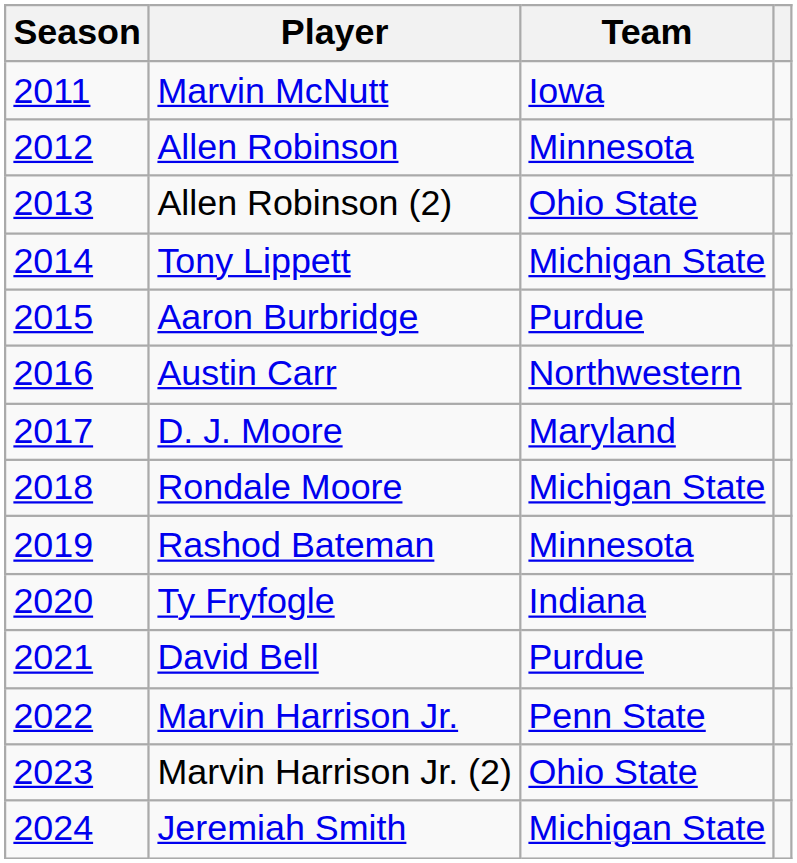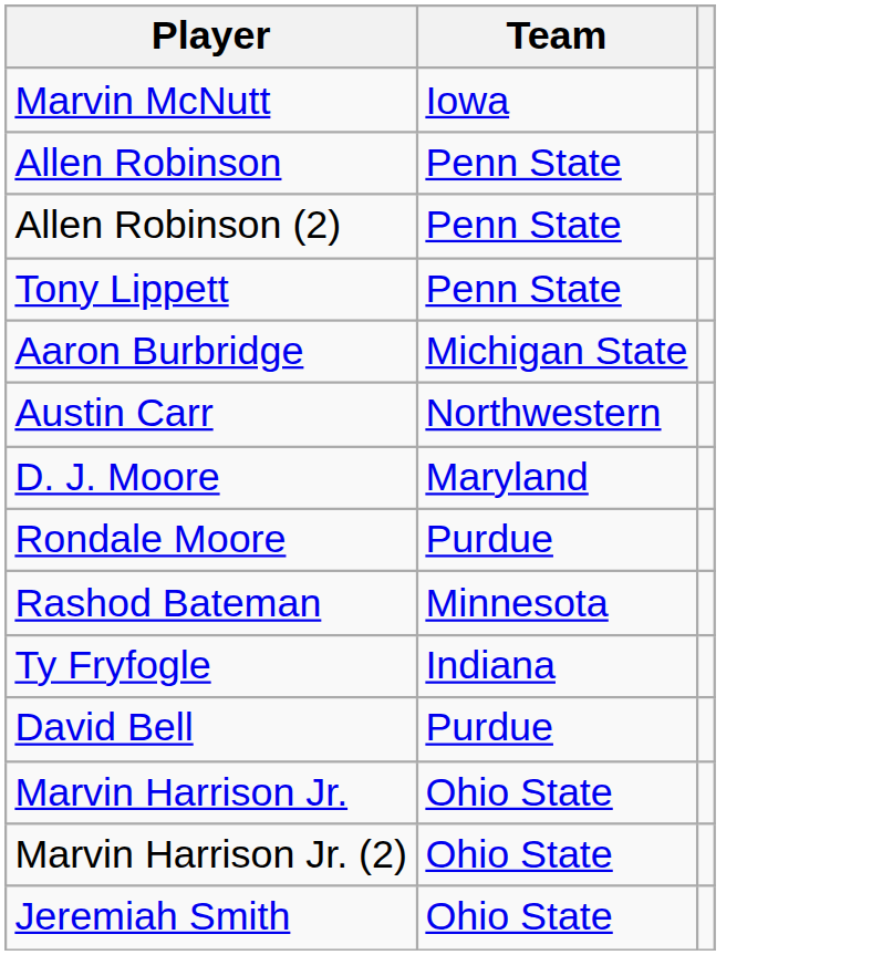- column: Season | 2011 | 2012 | 2013 | 2014 | 2015 | 2016 | 2017 | 2018 | 2019 | 2020 | 2021 | 2022 | 2023 | 2024
Allen Robinson | Team: Minnesota -> Penn State
Allen Robinson (2) | Team: Ohio State -> Penn State
Tony Lippett | Team: Michigan State -> Penn State
Aaron Burbridge | Team: Purdue -> Michigan State
Rondale Moore | Team: Michigan State -> Purdue
Marvin Harrison Jr. | Team: Penn State -> Ohio State
Jeremiah Smith | Team: Michigan State -> Ohio State
